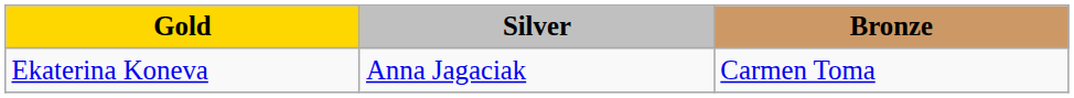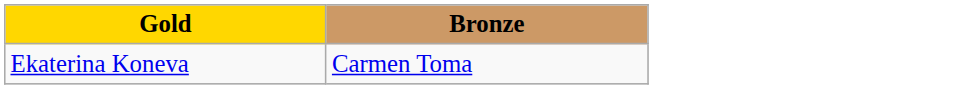- column: Silver | Anna Jagaciak
